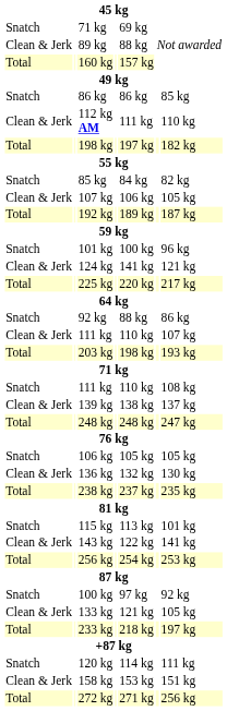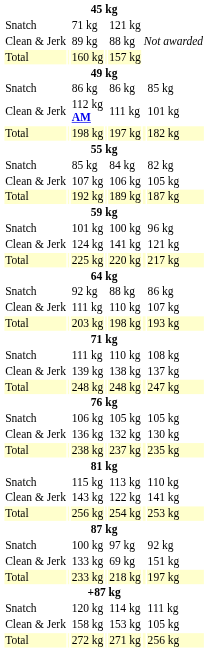Snatch / 71 kg | column 5: 69 kg -> 121 kg
112 kg AM | column 7: 110 kg -> 101 kg
115 kg | column 7: 101 kg -> 110 kg
133 kg | column 5: 121 kg -> 69 kg
133 kg | column 7: 105 kg -> 151 kg
158 kg | column 7: 151 kg -> 105 kg
